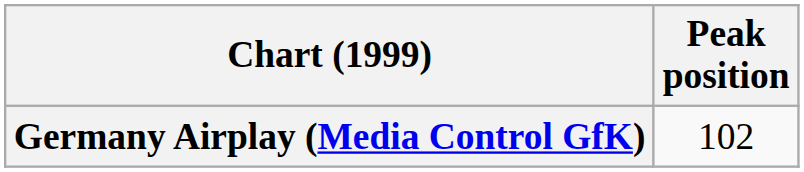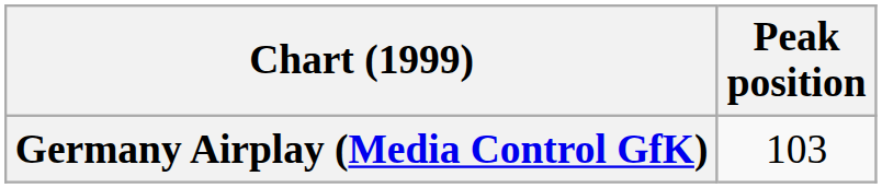Germany Airplay (Media Control GfK) | Peak position: 102 -> 103
